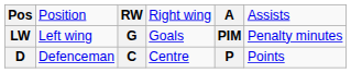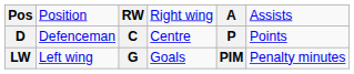rows swapped: D <-> LW
